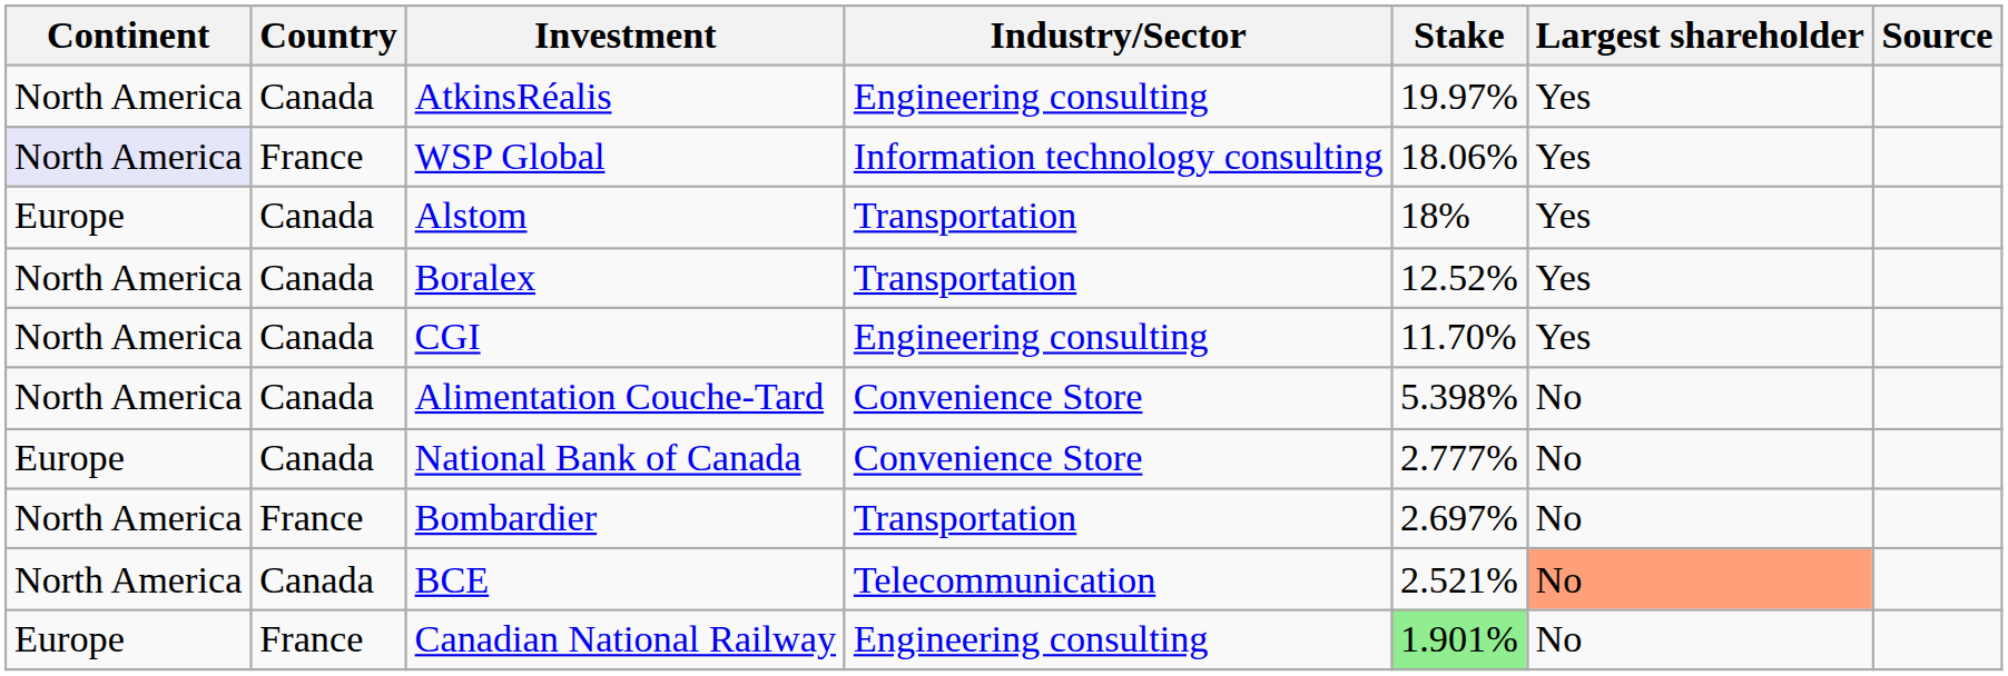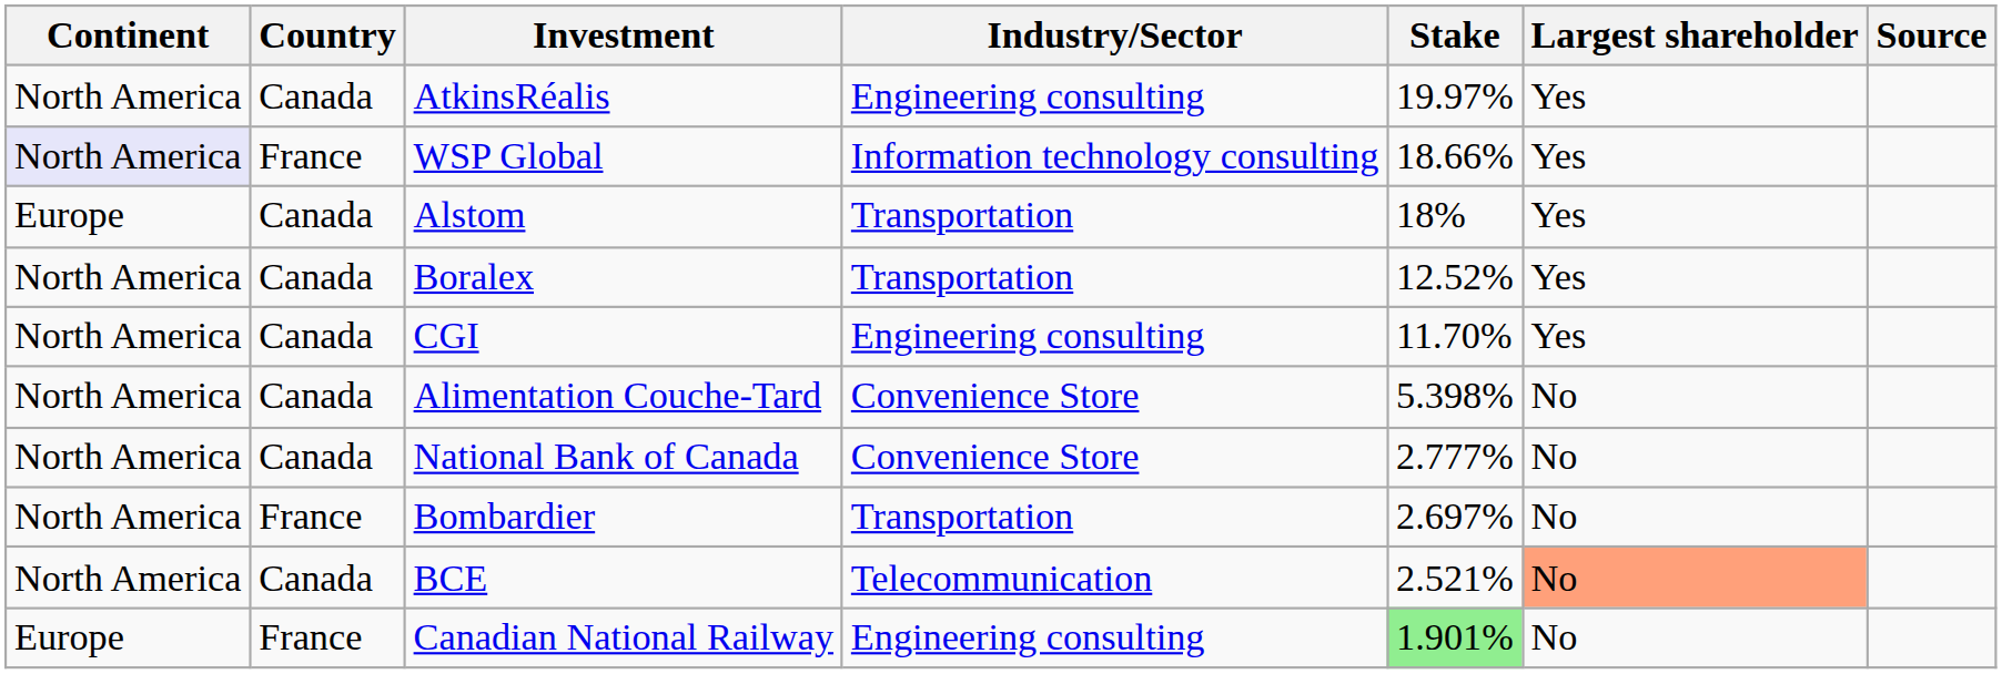WSP Global | Stake: 18.06% -> 18.66%
National Bank of Canada | Continent: Europe -> North America
